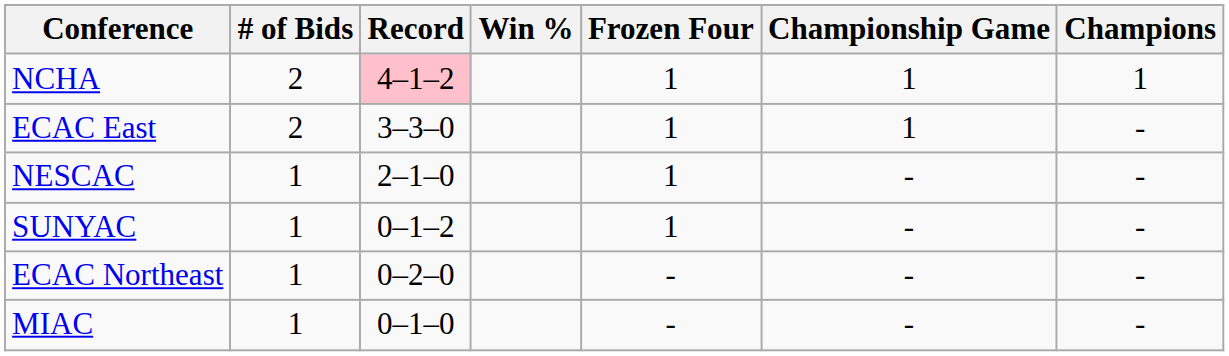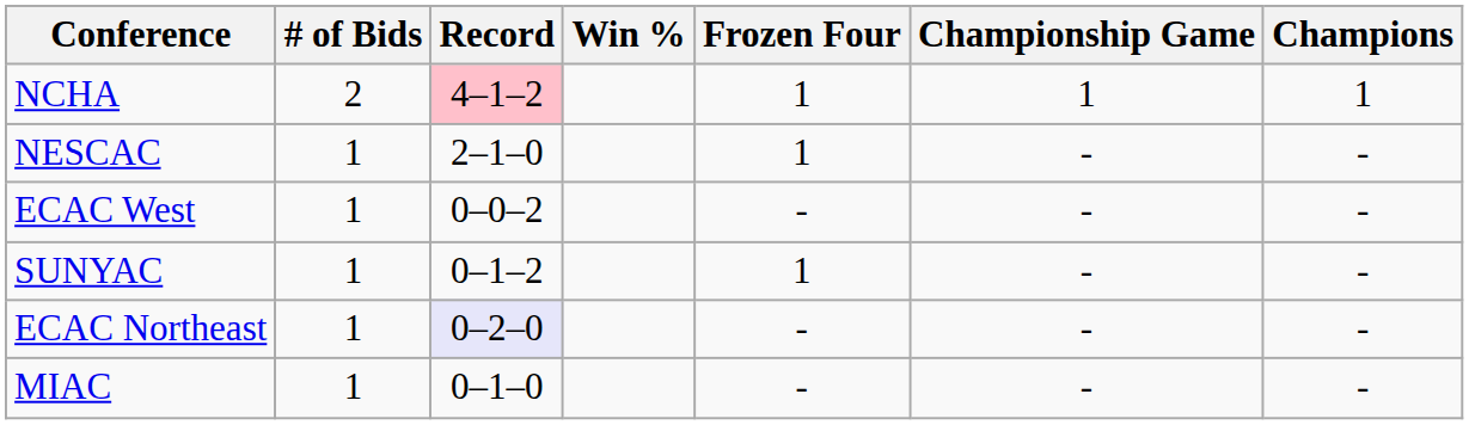- row: ECAC East | 2 | 3–3–0 | 1 | 1 | -
+ row: ECAC West | 1 | 0–0–2 | - | - | -
ECAC Northeast | Record: no background -> lavender background
